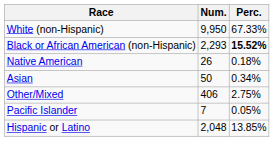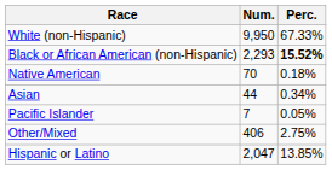Native American | Num.: 26 -> 70
Asian | Num.: 50 -> 44
rows swapped: Pacific Islander <-> Other/Mixed
Hispanic or Latino | Num.: 2,048 -> 2,047
